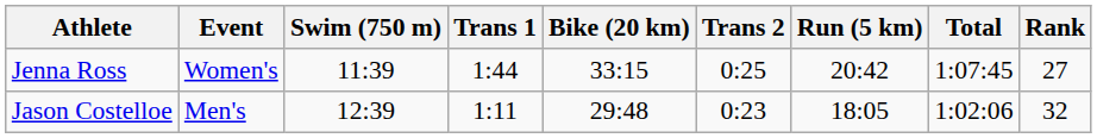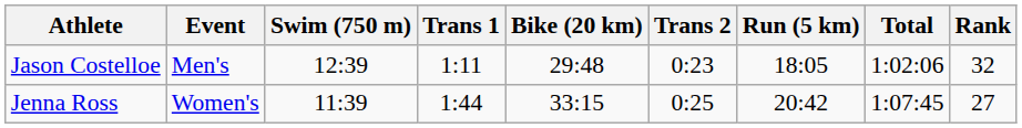rows swapped: Jason Costelloe <-> Jenna Ross
